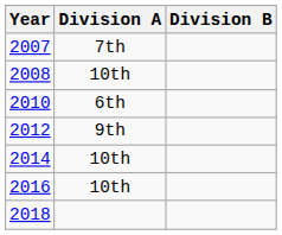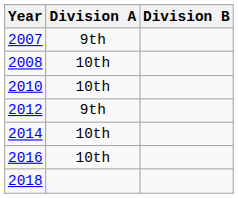2007 | Division A: 7th -> 9th
2010 | Division A: 6th -> 10th
